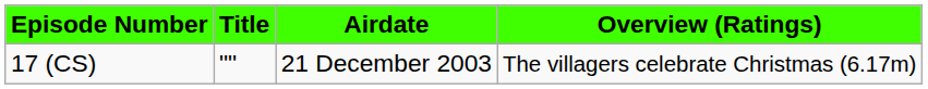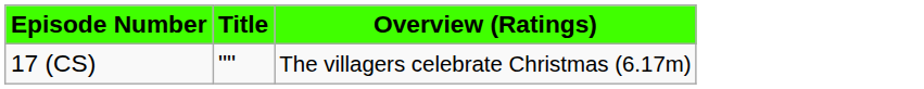- column: Airdate | 21 December 2003
